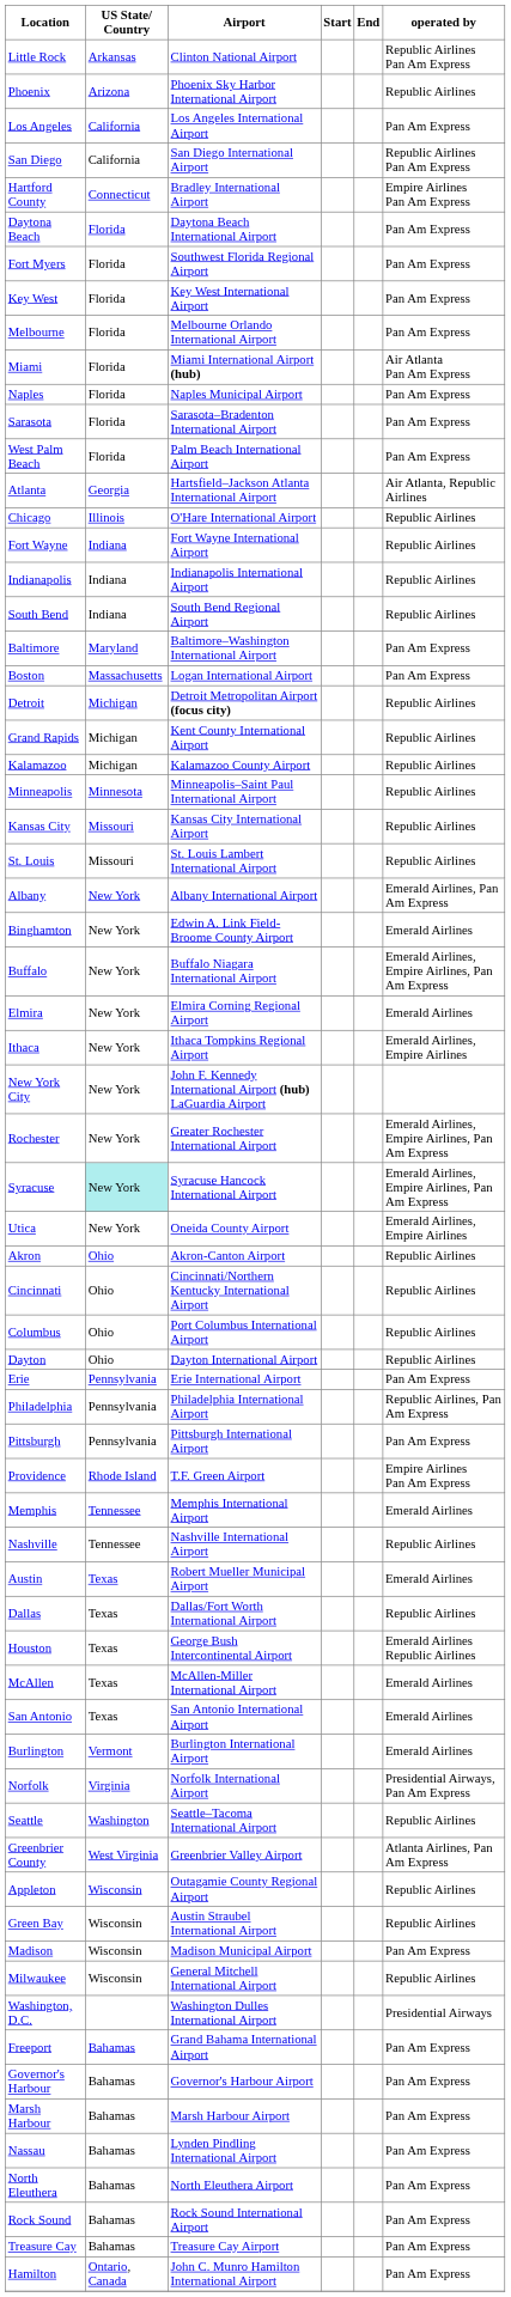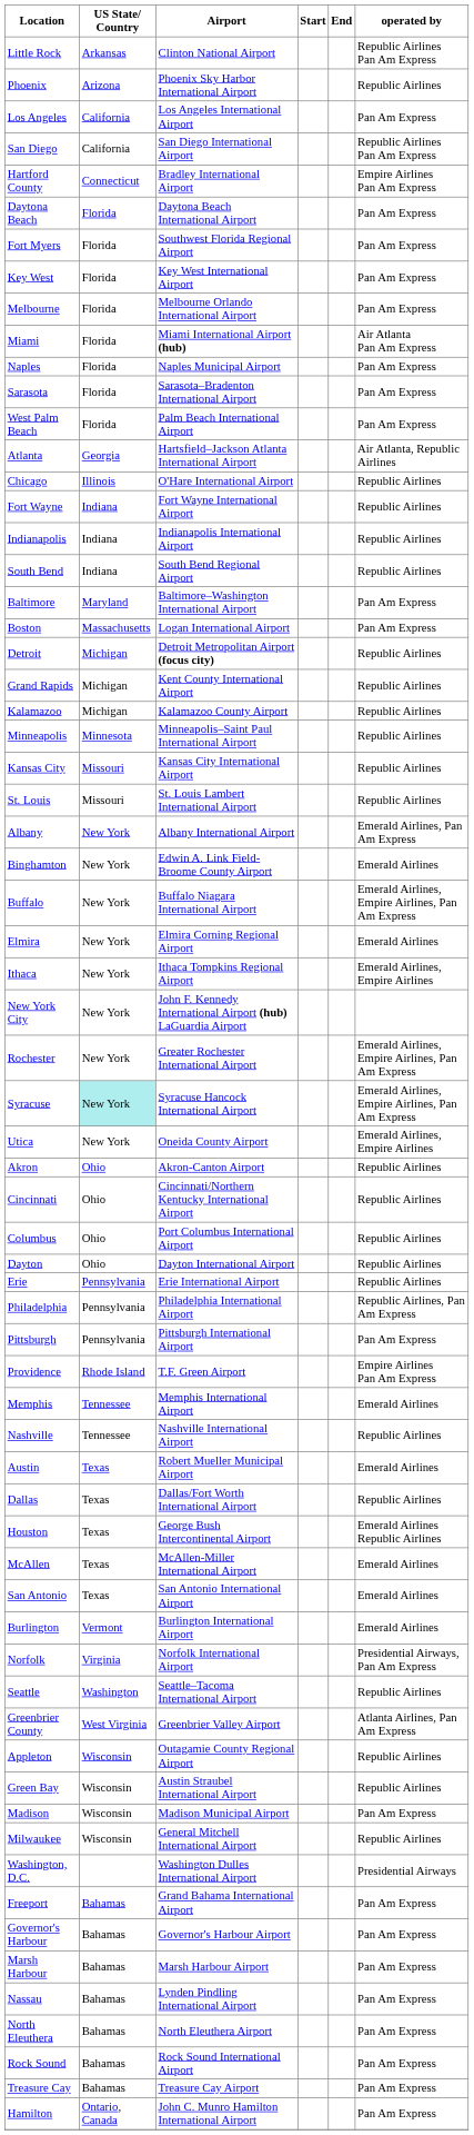Erie | operated by: Pan Am Express -> Republic Airlines
